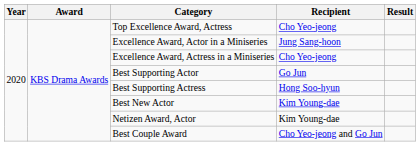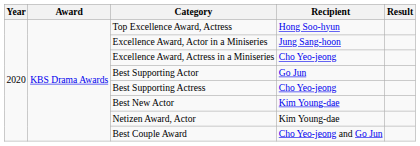Top Excellence Award, Actress | Recipient: Cho Yeo-jeong -> Hong Soo-hyun
Best Supporting Actress | Recipient: Hong Soo-hyun -> Cho Yeo-jeong
